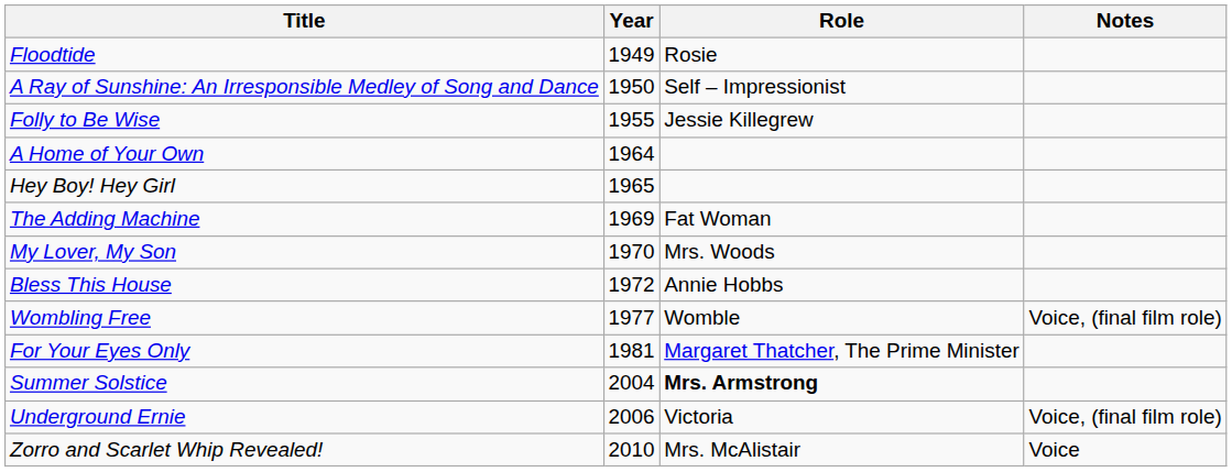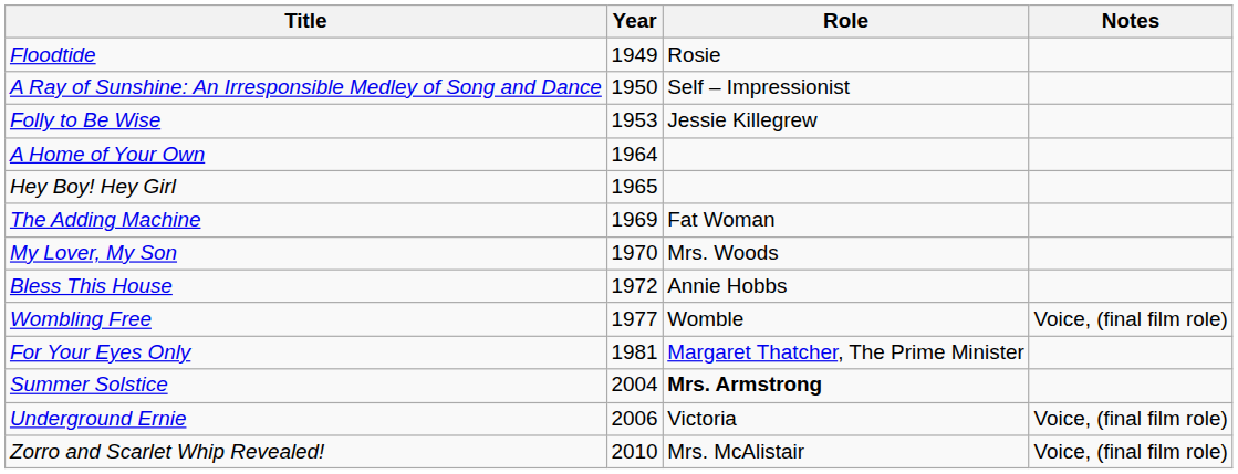Folly to Be Wise | Year: 1955 -> 1953
Zorro and Scarlet Whip Revealed! | Notes: Voice -> Voice, (final film role)
